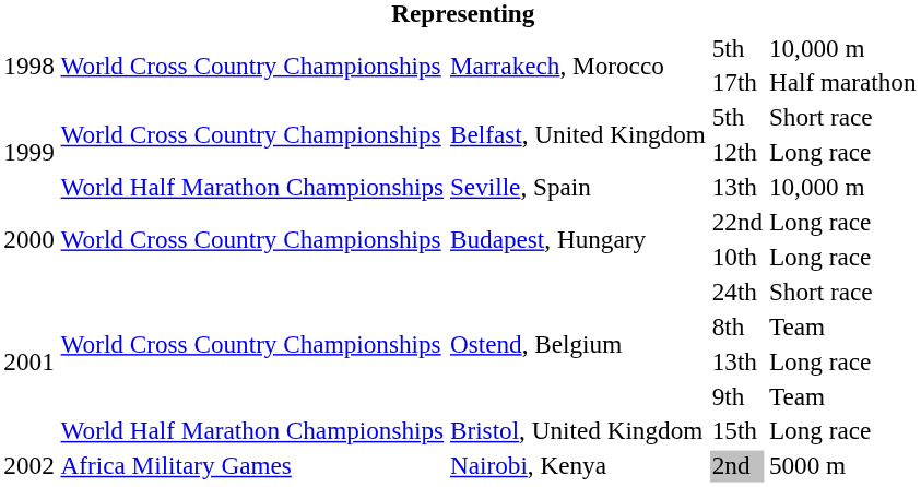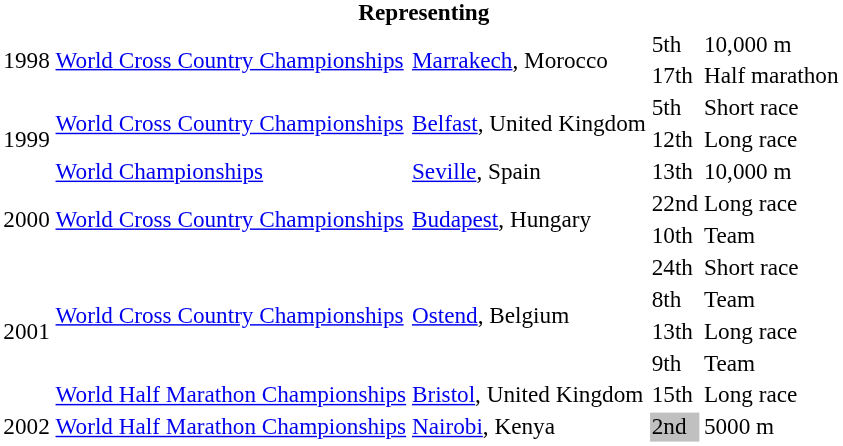Seville, Spain / 13th | column 2: World Half Marathon Championships -> World Championships
10th | column 5: Long race -> Team
2nd | column 2: Africa Military Games -> World Half Marathon Championships
